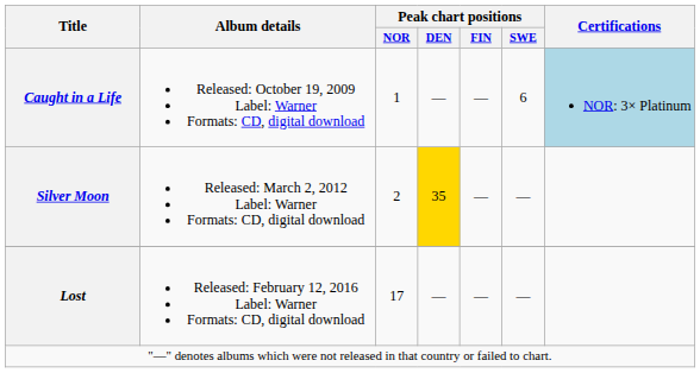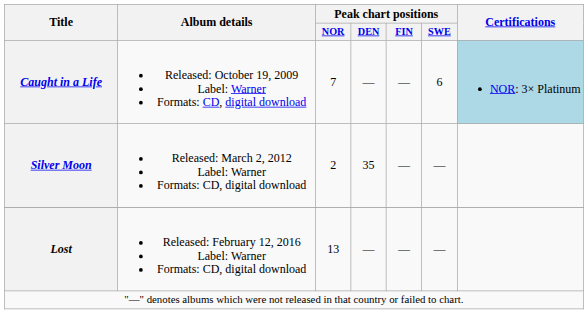Caught in a Life | Peak chart positions / NOR: 1 -> 7
Silver Moon | Peak chart positions / DEN: gold background -> no background
Lost | Peak chart positions / NOR: 17 -> 13
